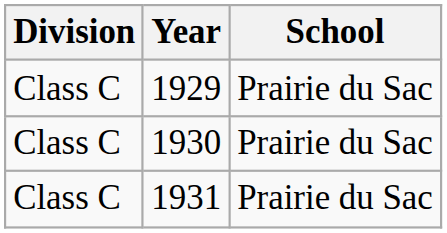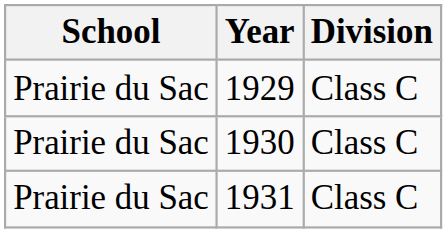columns swapped: School <-> Division
